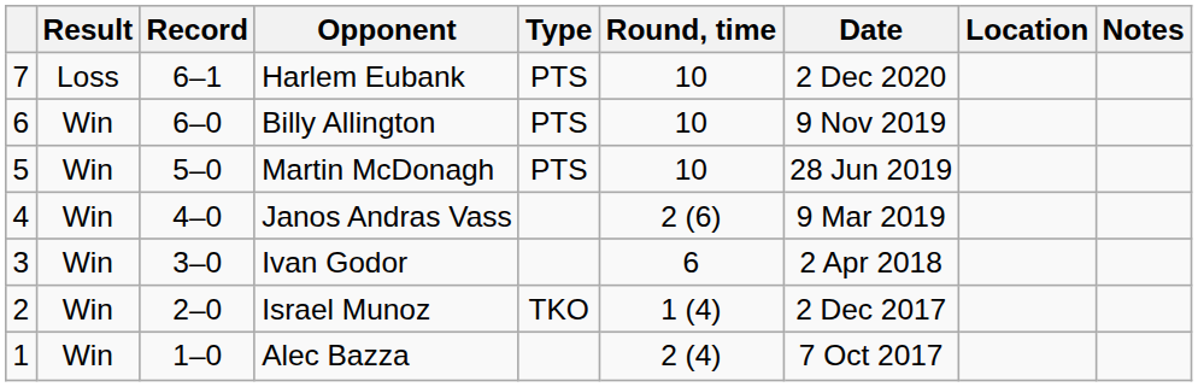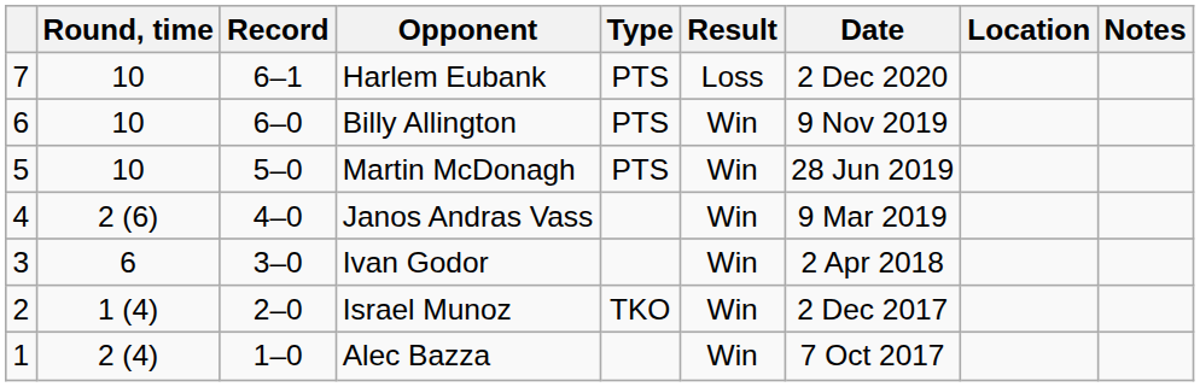columns swapped: Result <-> Round, time
